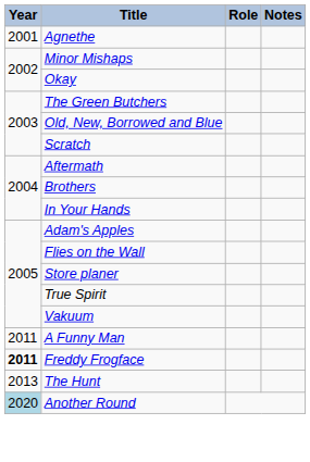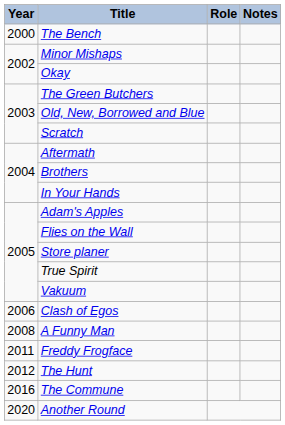+ row: 2000 | The Bench
- row: 2001 | Agnethe
+ row: 2006 | Clash of Egos
A Funny Man | Year: 2011 -> 2008
Freddy Frogface | Year: bold -> normal
The Hunt | Year: 2013 -> 2012
+ row: 2016 | The Commune
Another Round | Year: lightblue background -> no background
